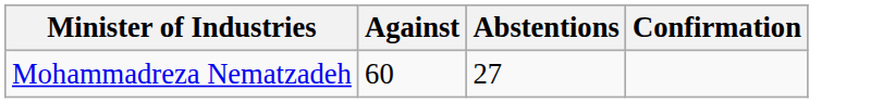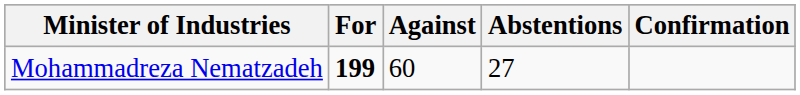+ column: For | 199
